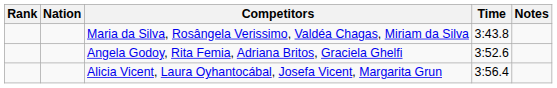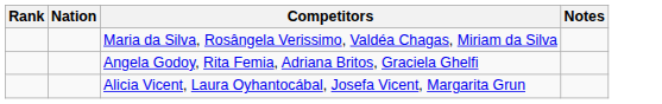- column: Time | 3:43.8 | 3:52.6 | 3:56.4
